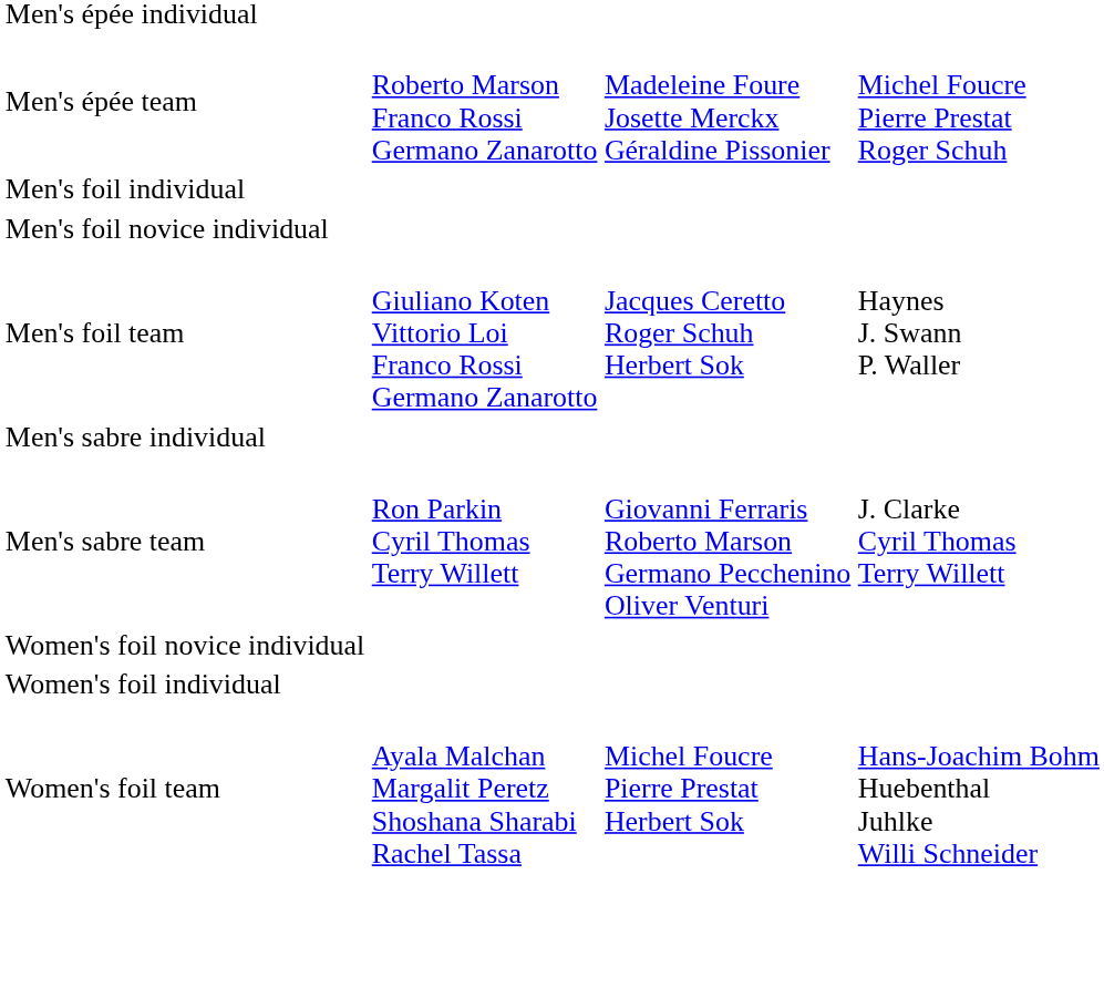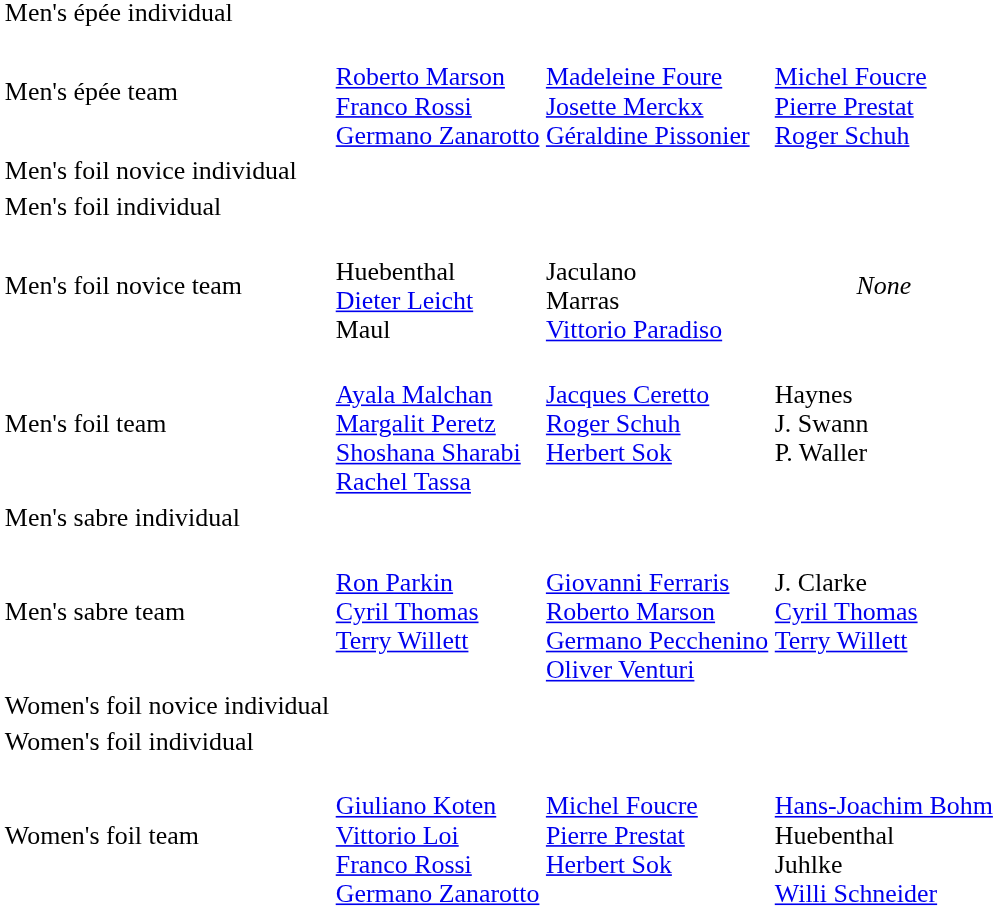rows swapped: Men's foil novice individual <-> Men's foil individual
+ row: Men's foil novice team | Huebenthal Dieter Leicht Maul | Jaculano Marras Vittorio Paradiso | None
Men's foil team | column 2: Giuliano Koten Vittorio Loi Franco Rossi Germano Zanarotto -> Ayala Malchan Margalit Peretz Shoshana Sharabi Rachel Tassa
Women's foil team | column 2: Ayala Malchan Margalit Peretz Shoshana Sharabi Rachel Tassa -> Giuliano Koten Vittorio Loi Franco Rossi Germano Zanarotto
